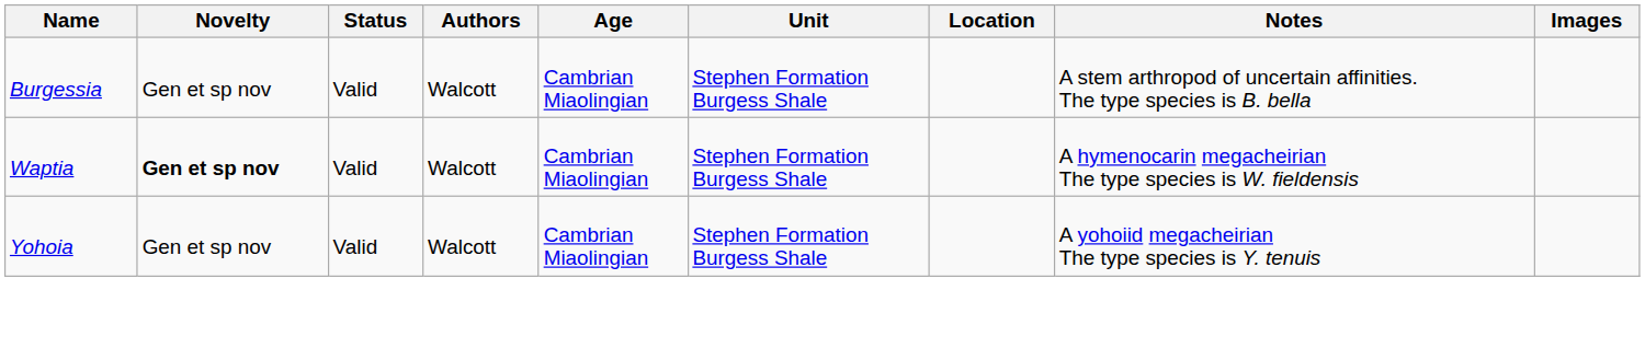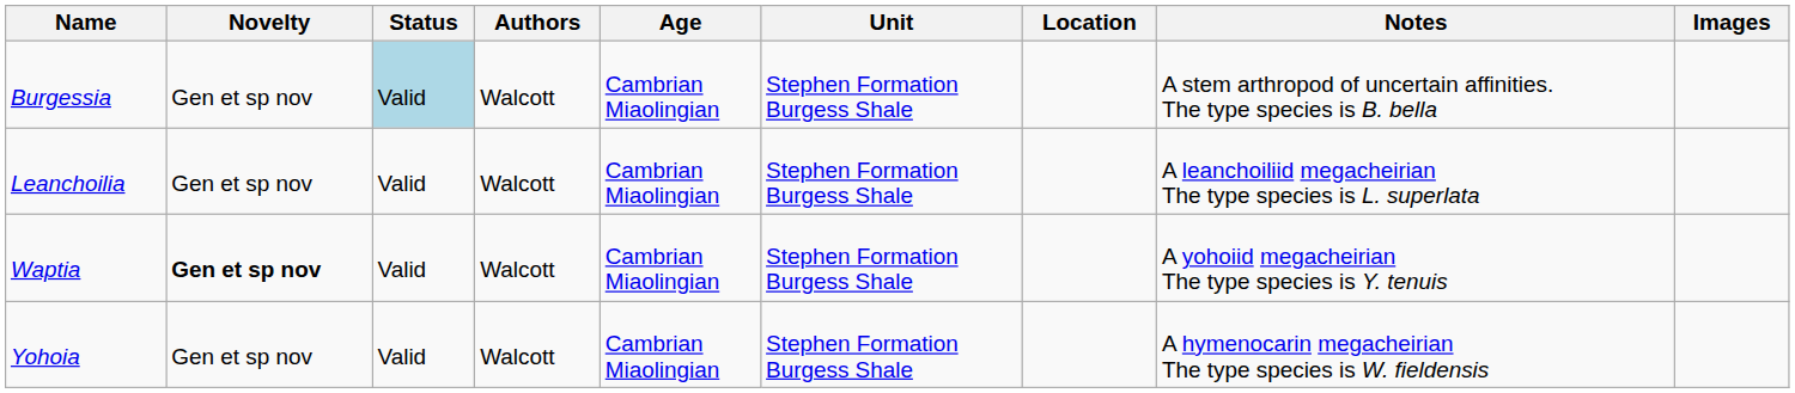Burgessia | Status: no background -> lightblue background
+ row: Leanchoilia | Gen et sp nov | Valid | Walcott | Cambrian Miaolingian | Stephen Formation Burgess Shale | A leanchoiliid megacheirian The type species is L. superlata
Waptia | Notes: A hymenocarin megacheirian The type species is W. fieldensis -> A yohoiid megacheirian The type species is Y. tenuis
Yohoia | Notes: A yohoiid megacheirian The type species is Y. tenuis -> A hymenocarin megacheirian The type species is W. fieldensis
